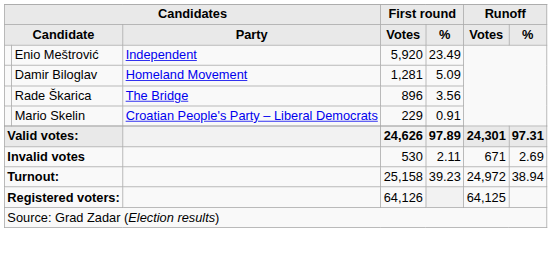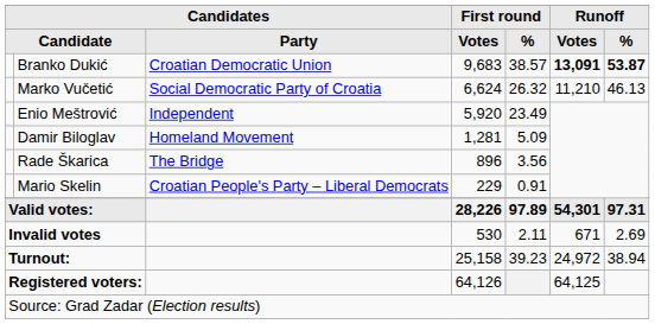+ row: Branko Dukić | Croatian Democratic Union | 9,683 | 38.57 | 13,091 | 53.87
+ row: Marko Vučetić | Social Democratic Party of Croatia | 6,624 | 26.32 | 11,210 | 46.13
Valid votes: | First round / Votes: 24,626 -> 28,226
Valid votes: | Runoff / Votes: 24,301 -> 54,301
